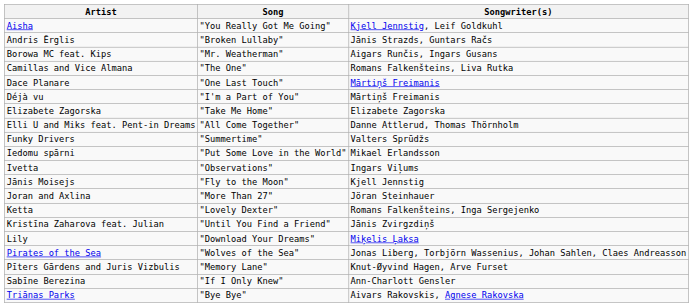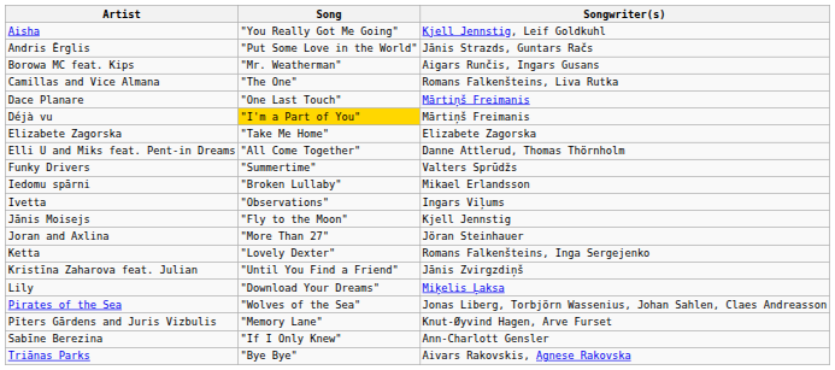Andris Ērglis | Song: "Broken Lullaby" -> "Put Some Love in the World"
Déjà vu | Song: no background -> gold background
Iedomu spārni | Song: "Put Some Love in the World" -> "Broken Lullaby"
